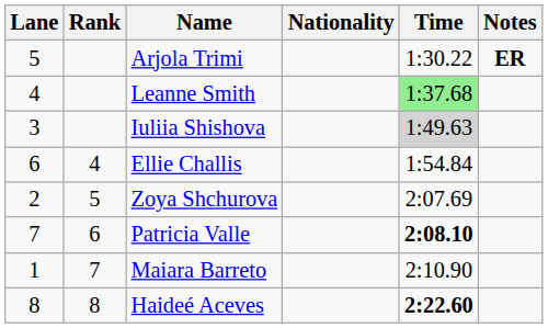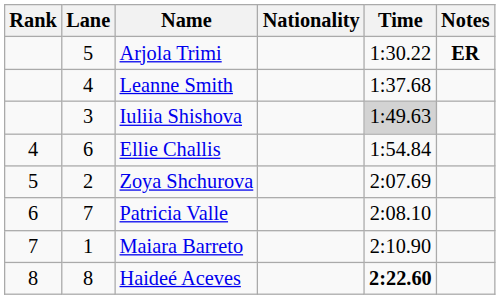columns swapped: Rank <-> Lane
Leanne Smith | Time: lightgreen background -> no background
Patricia Valle | Time: bold -> normal
